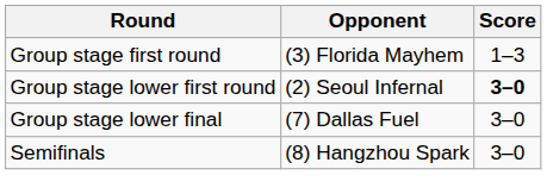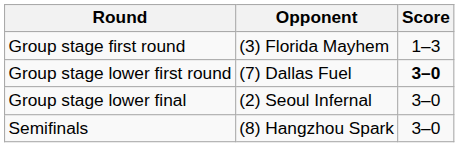Group stage lower first round | Opponent: (2) Seoul Infernal -> (7) Dallas Fuel
Group stage lower final | Opponent: (7) Dallas Fuel -> (2) Seoul Infernal
